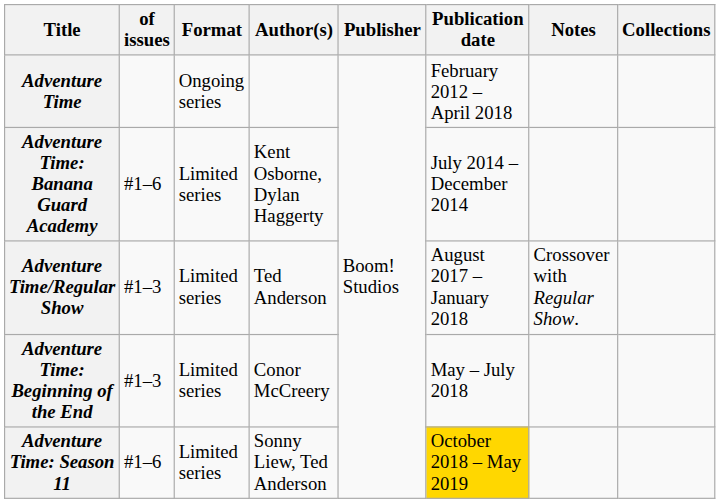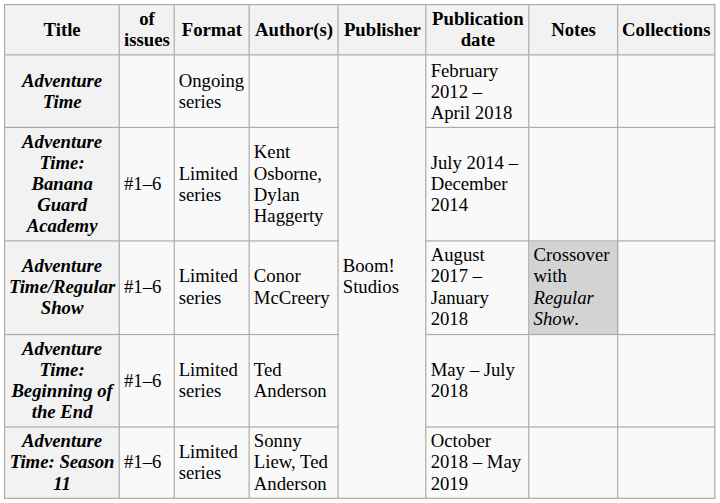Adventure Time/Regular Show | of issues: #1–3 -> #1–6
Adventure Time/Regular Show | Author(s): Ted Anderson -> Conor McCreery
Adventure Time/Regular Show | Notes: no background -> lightgrey background
Adventure Time: Beginning of the End | of issues: #1–3 -> #1–6
Adventure Time: Beginning of the End | Author(s): Conor McCreery -> Ted Anderson
Adventure Time: Season 11 | Publication date: gold background -> no background
